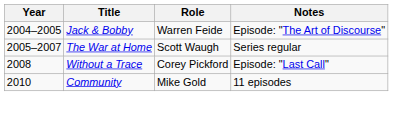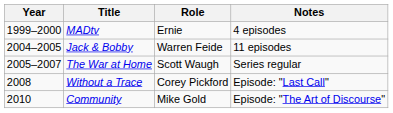+ row: 1999–2000 | MADtv | Ernie | 4 episodes
Jack & Bobby | Notes: Episode: "The Art of Discourse" -> 11 episodes
Community | Notes: 11 episodes -> Episode: "The Art of Discourse"
